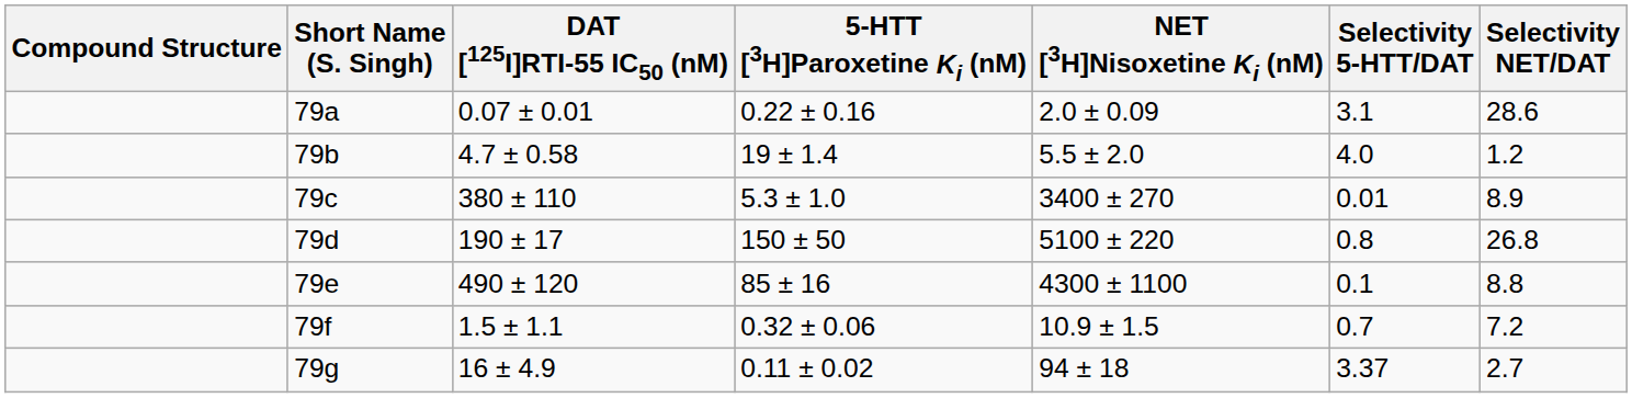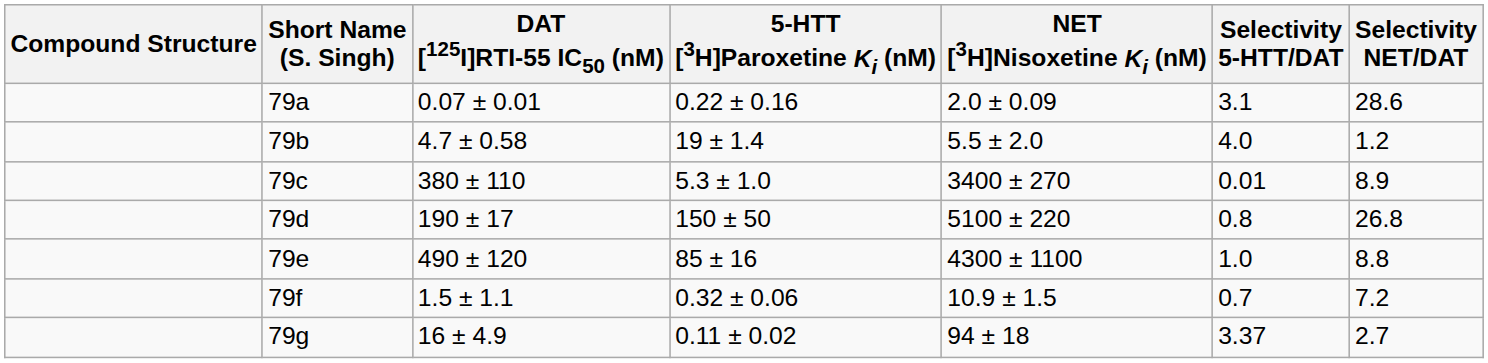79e | Selectivity 5-HTT/DAT: 0.1 -> 1.0
